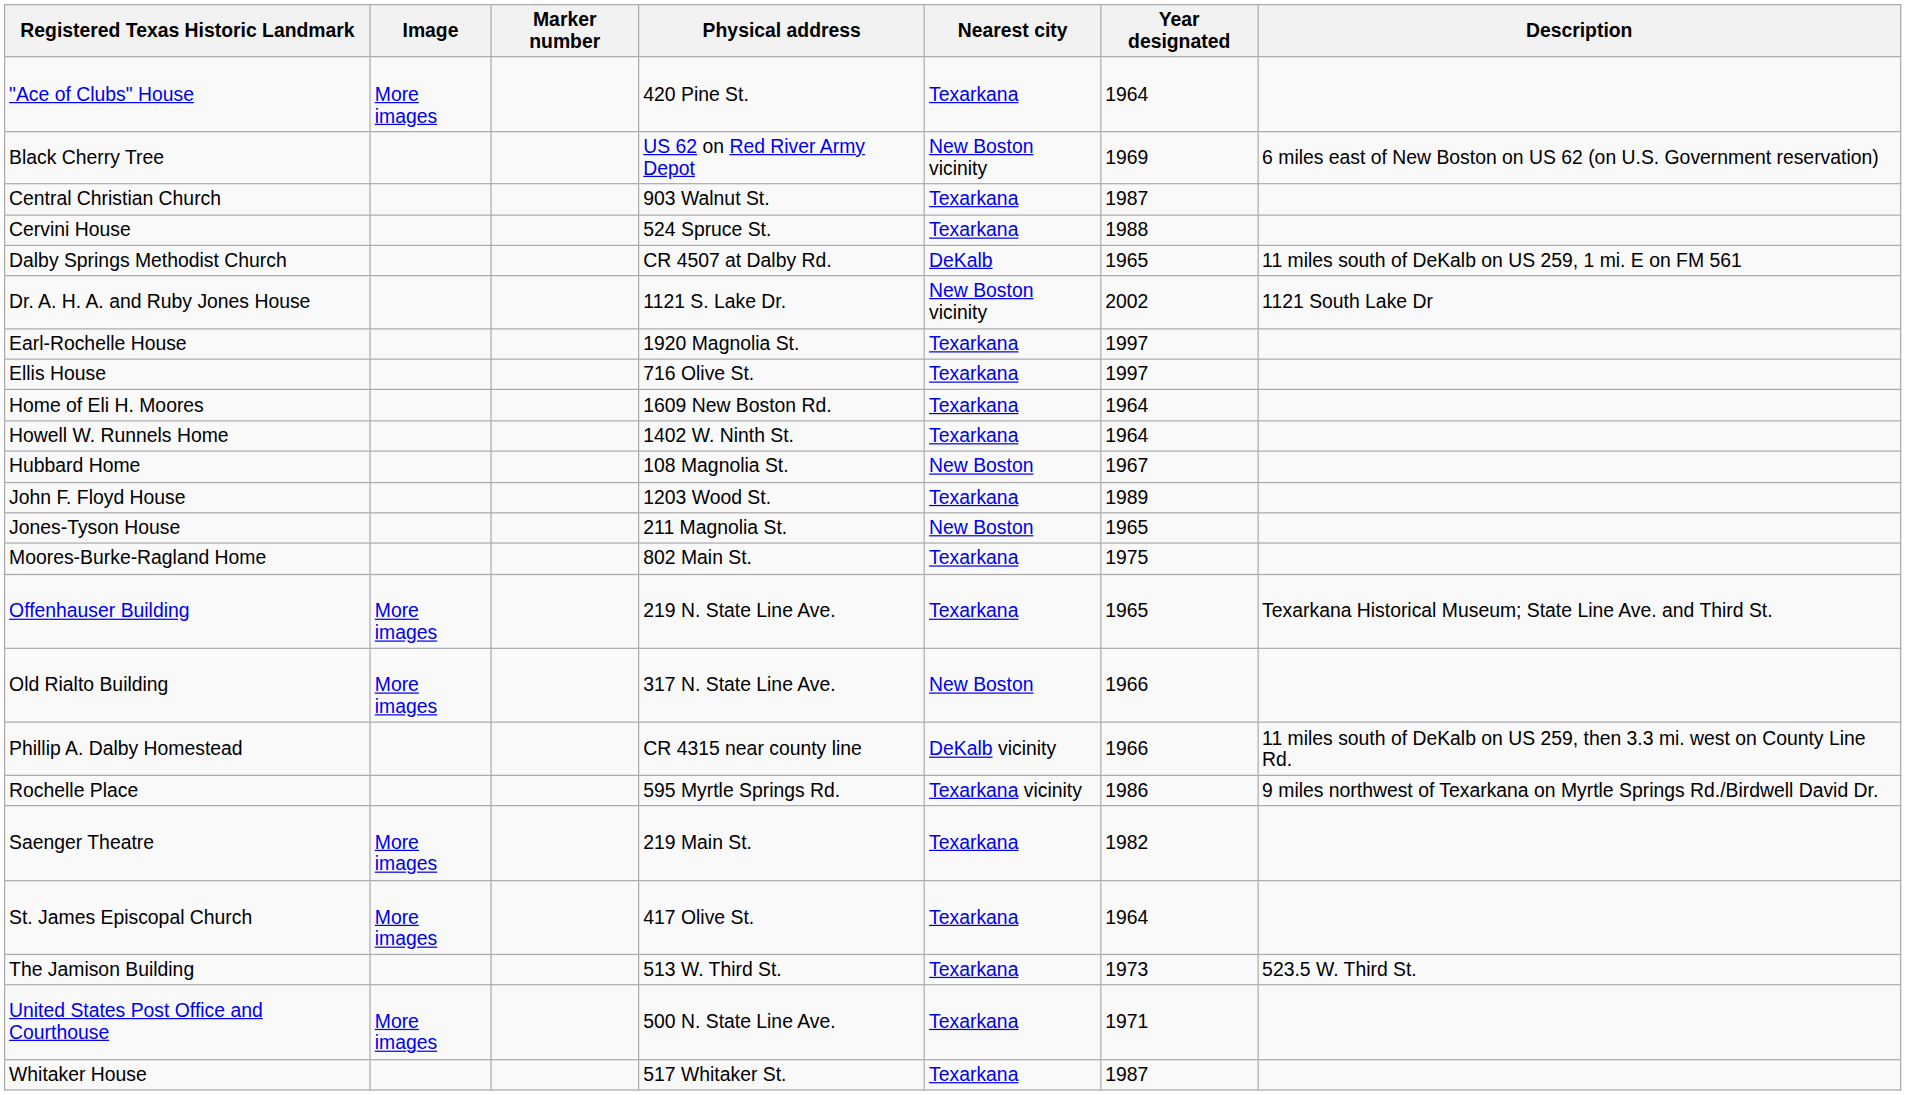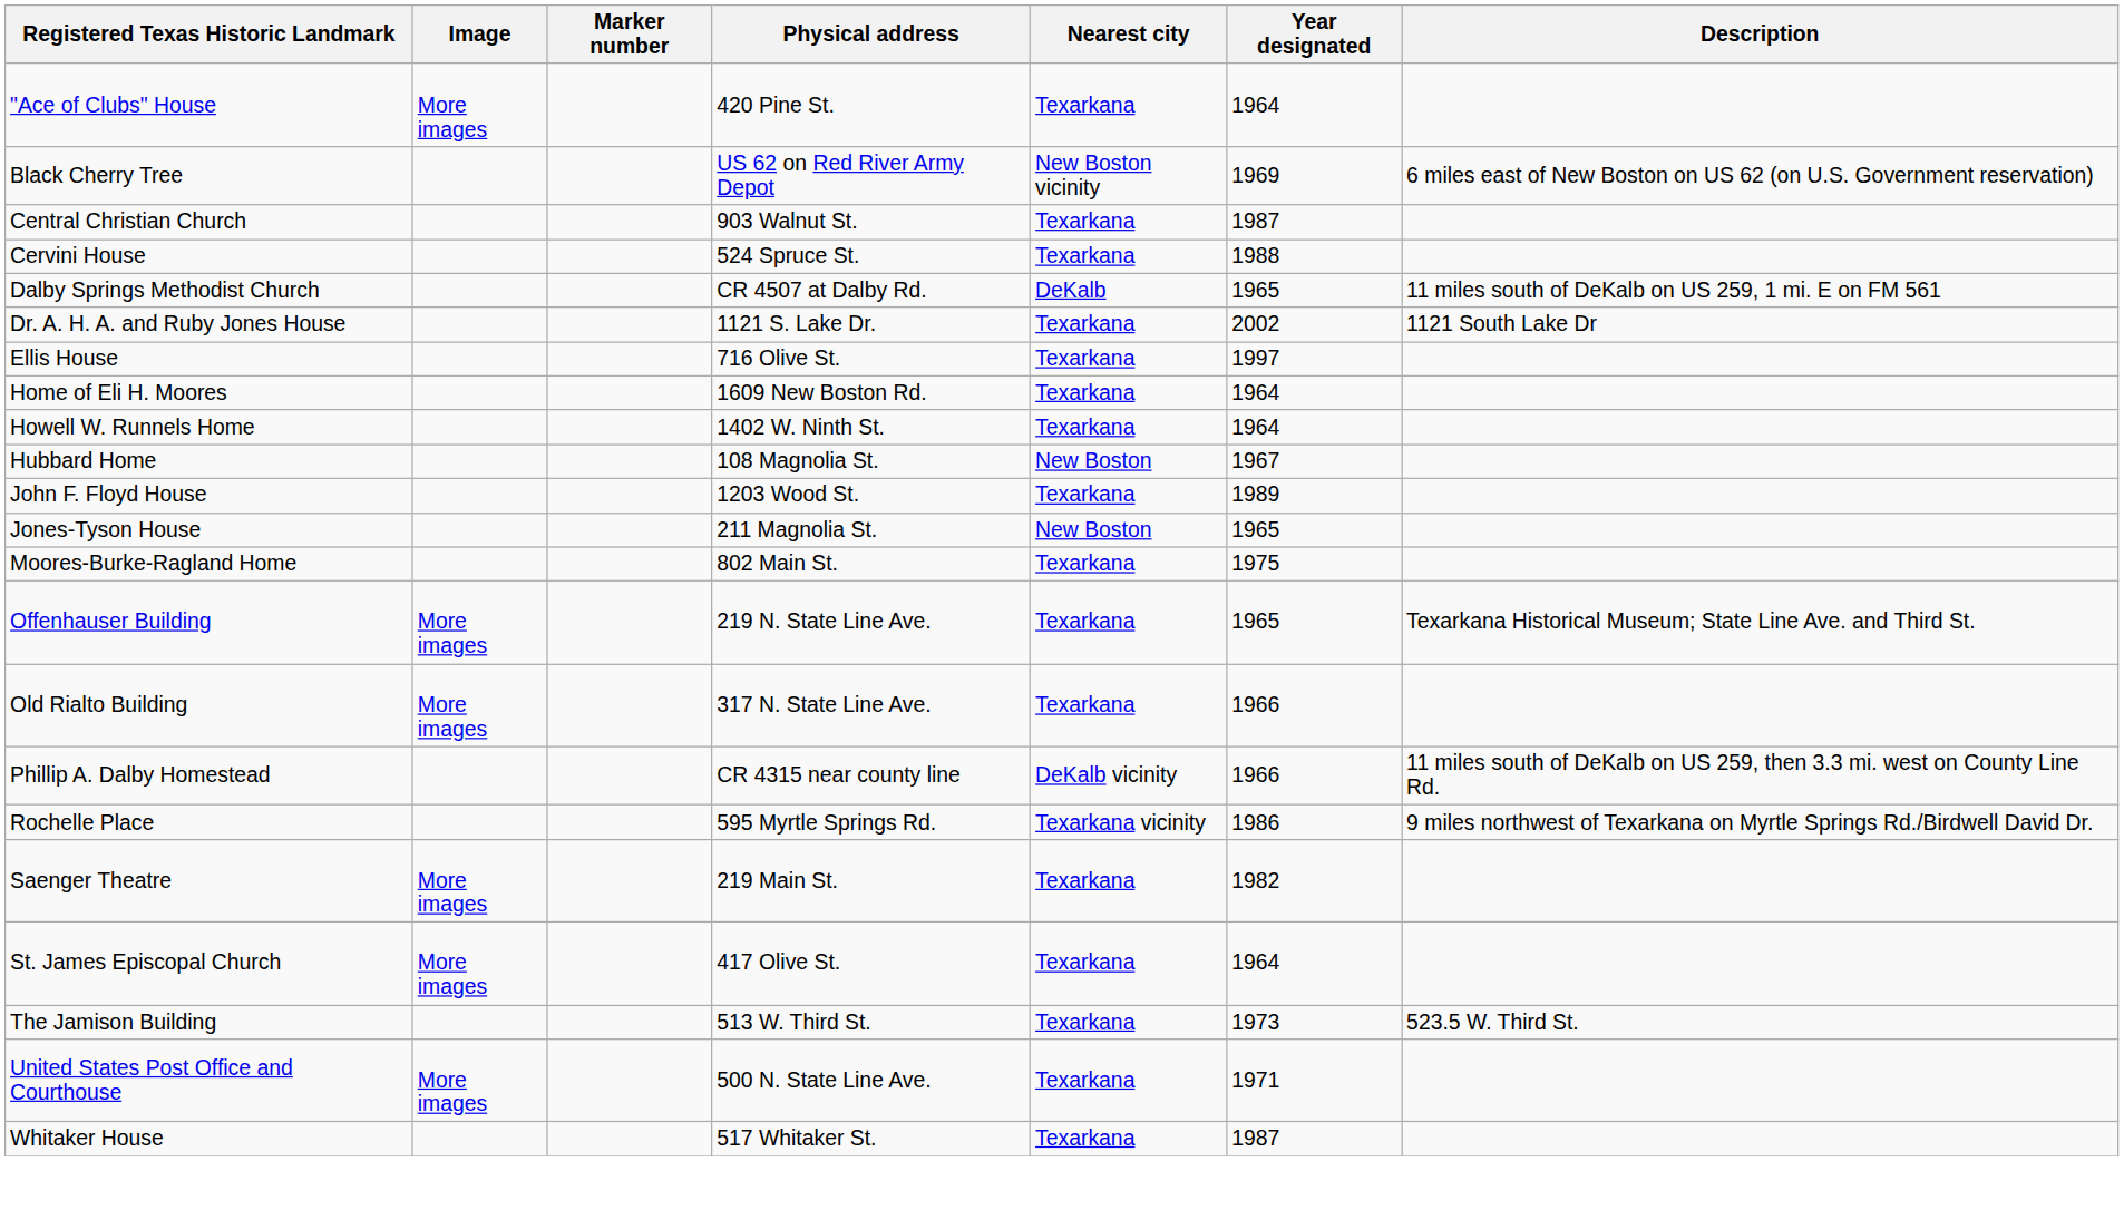Dr. A. H. A. and Ruby Jones House | Nearest city: New Boston vicinity -> Texarkana
- row: Earl-Rochelle House | 1920 Magnolia St. | Texarkana | 1997
Old Rialto Building | Nearest city: New Boston -> Texarkana
